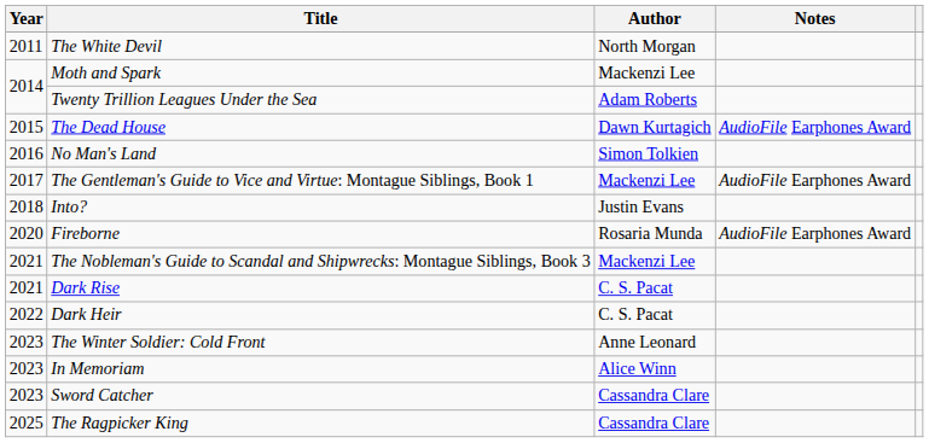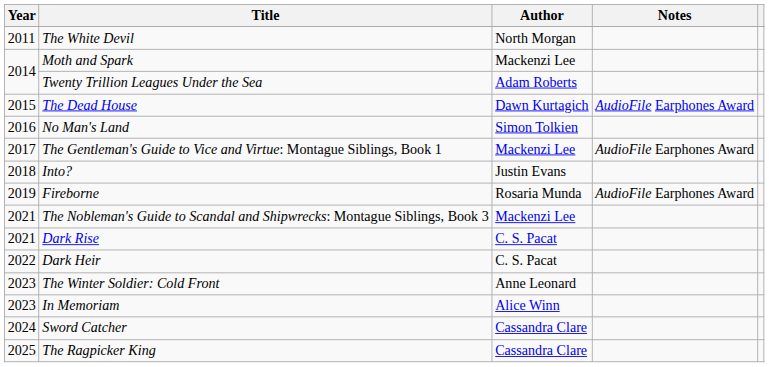Fireborne | Year: 2020 -> 2019
Sword Catcher | Year: 2023 -> 2024
